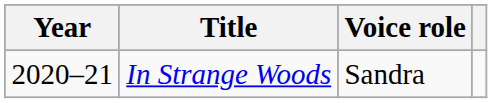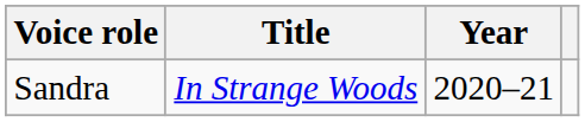columns swapped: Year <-> Voice role
